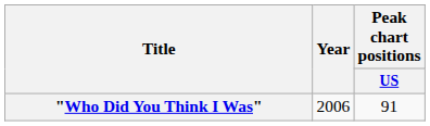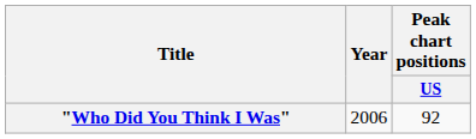"Who Did You Think I Was" | Peak chart positions / US: 91 -> 92
